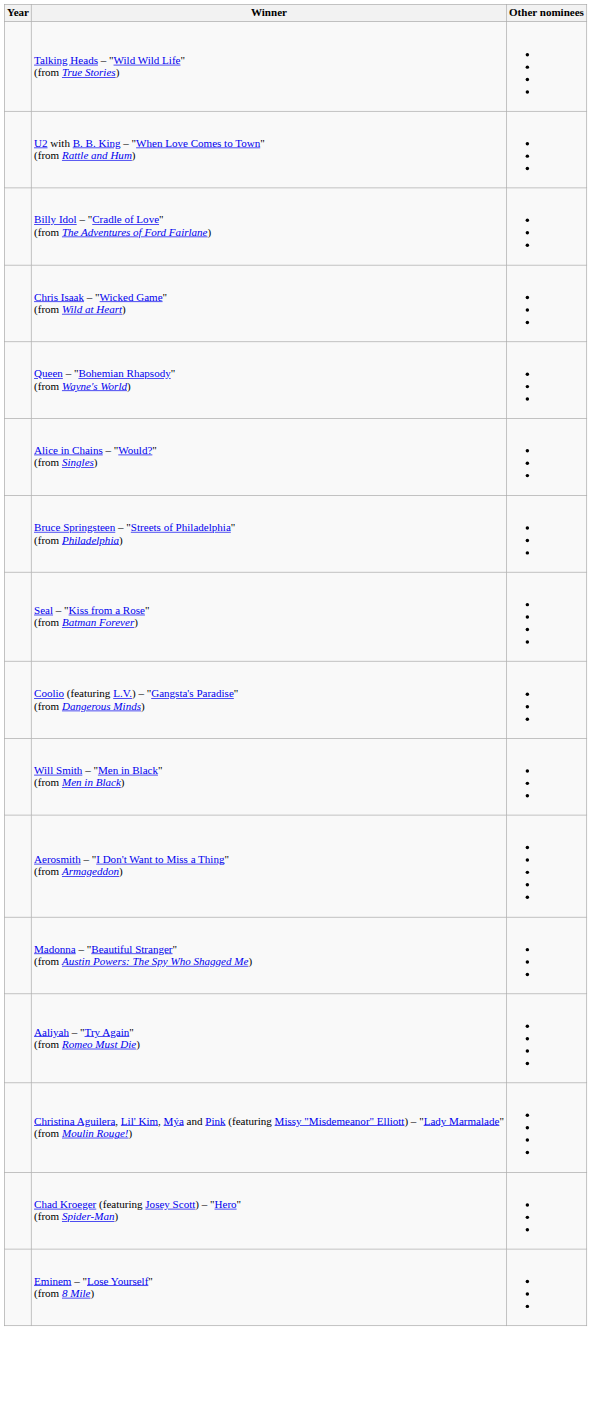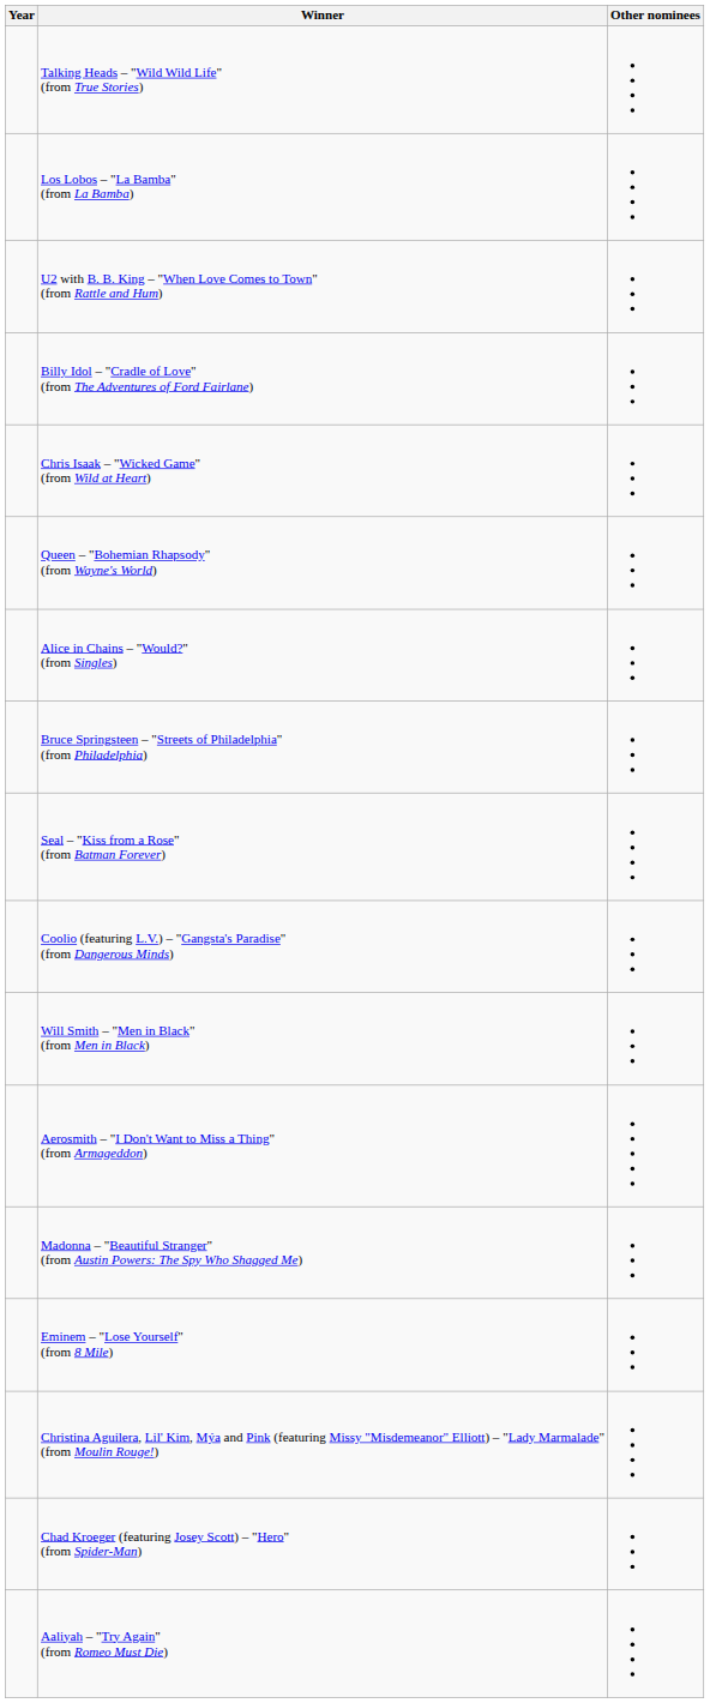+ row: Los Lobos – "La Bamba" (from La Bamba)
rows swapped: Aaliyah – "Try Again" (from Romeo Must Die) <-> Eminem – "Lose Yourself" (from 8 Mile)
